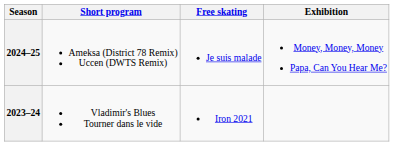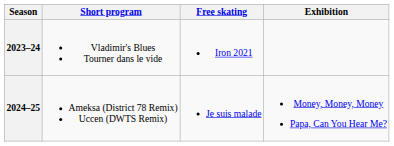rows swapped: 2023–24 <-> 2024–25
